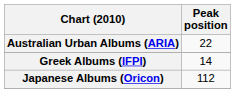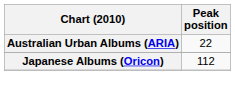- row: Greek Albums (IFPI) | 14
